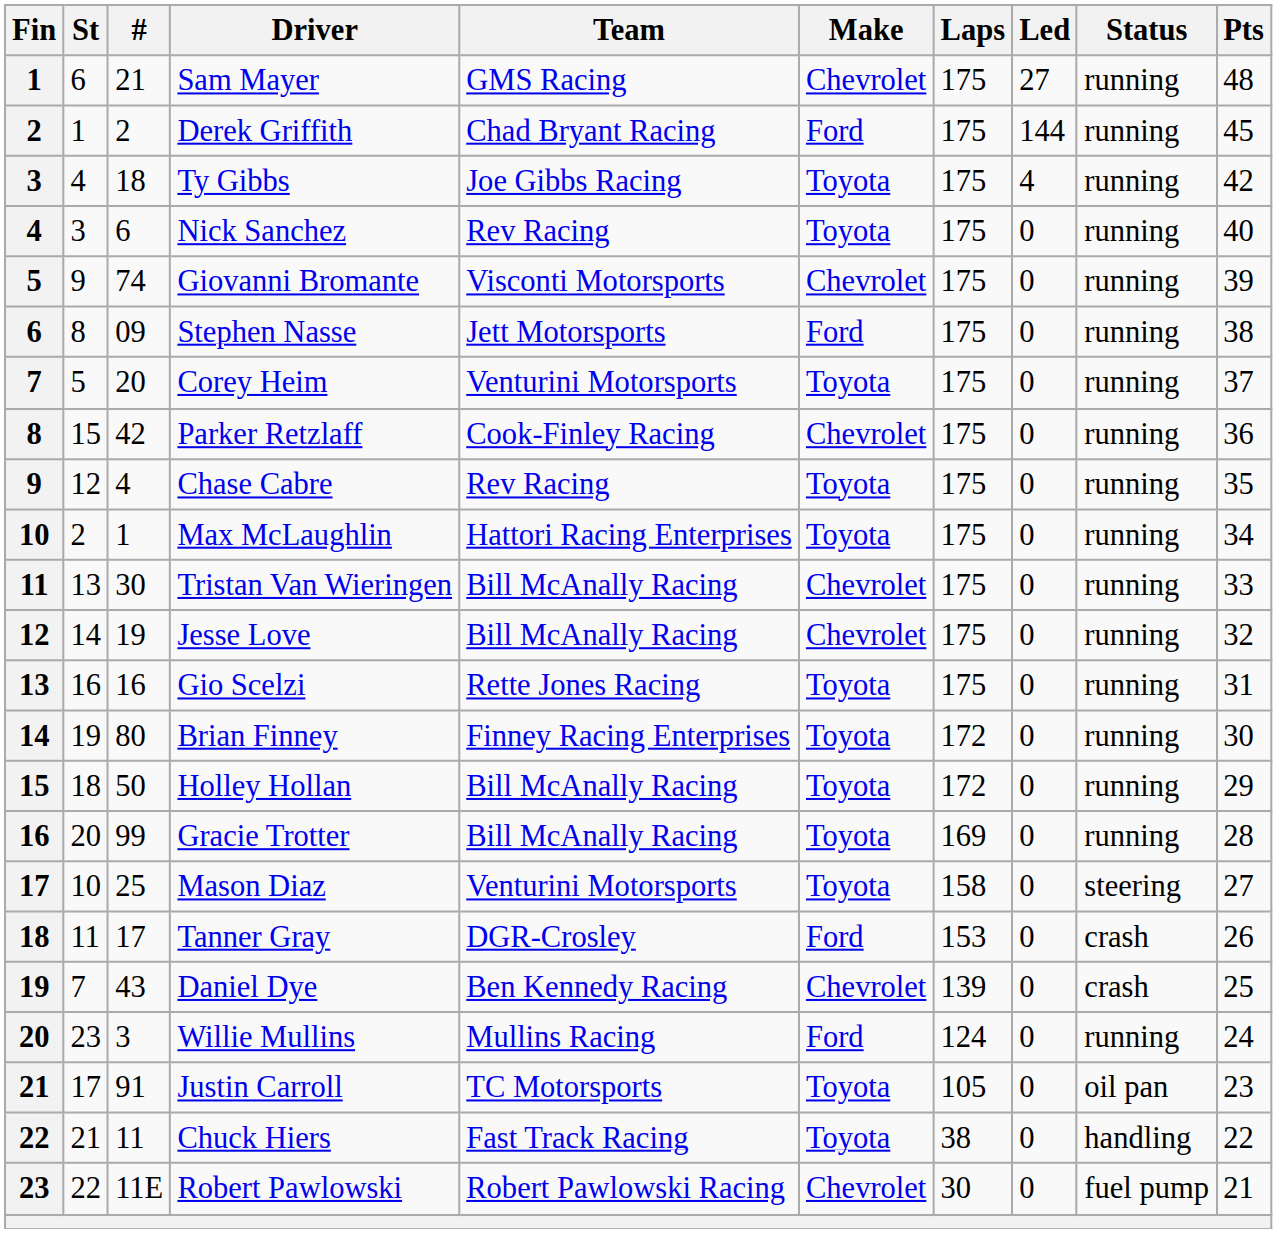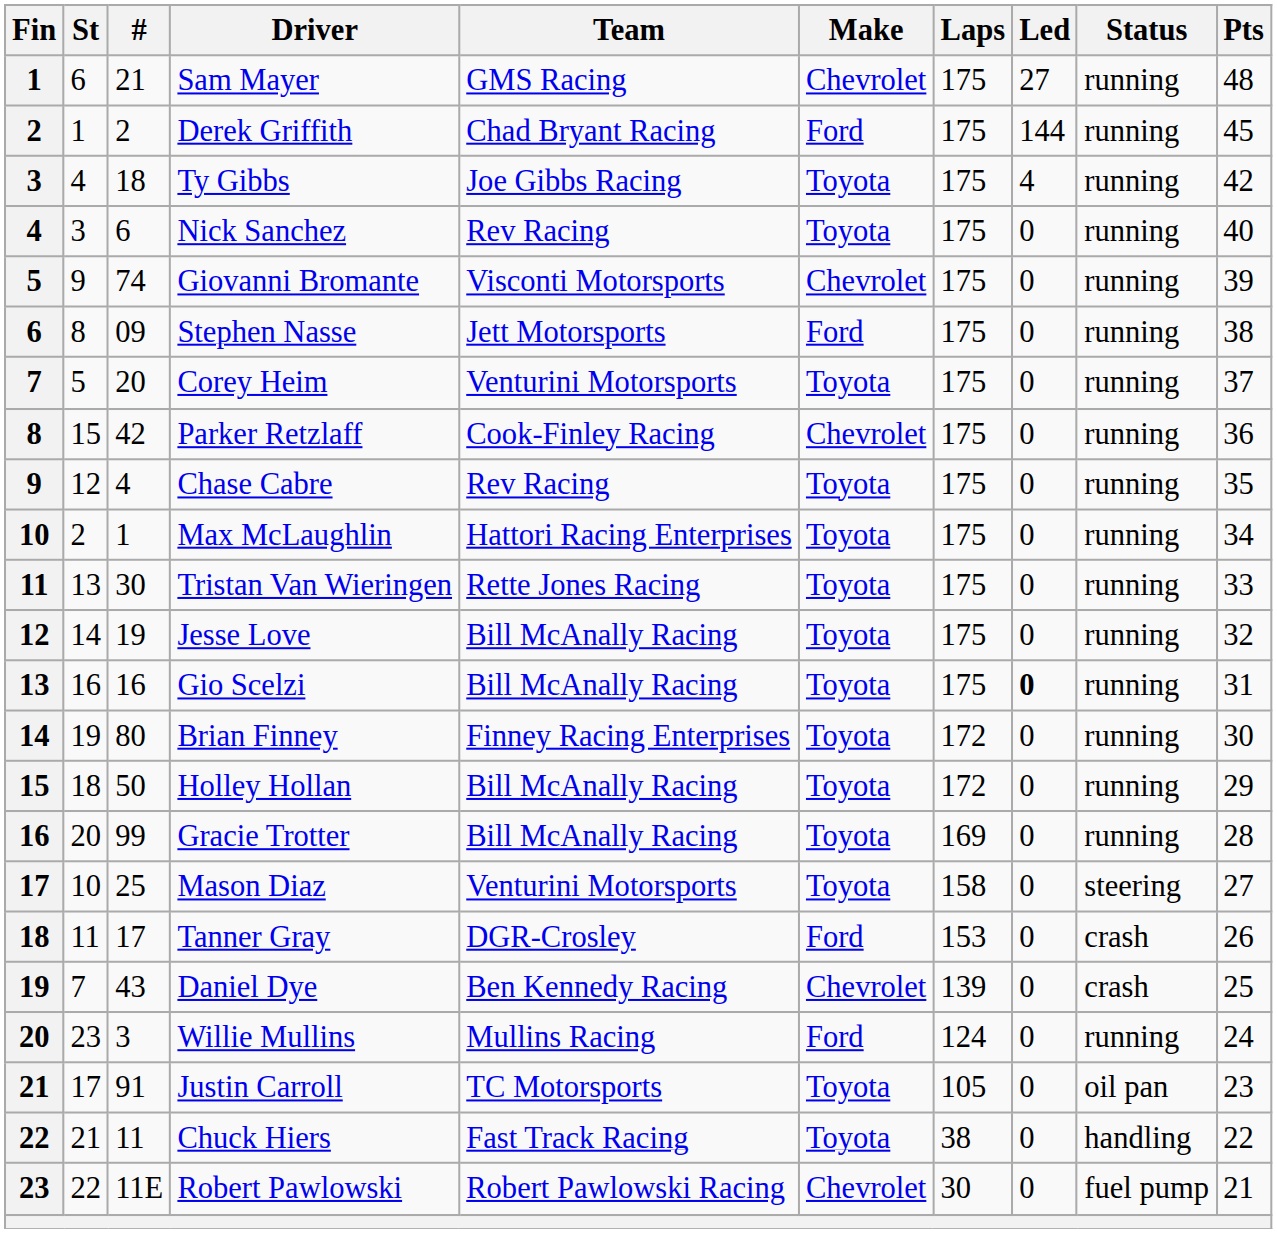Tristan Van Wieringen | Team: Bill McAnally Racing -> Rette Jones Racing
Tristan Van Wieringen | Make: Chevrolet -> Toyota
Jesse Love | Make: Chevrolet -> Toyota
Gio Scelzi | Team: Rette Jones Racing -> Bill McAnally Racing
Gio Scelzi | Led: normal -> bold
